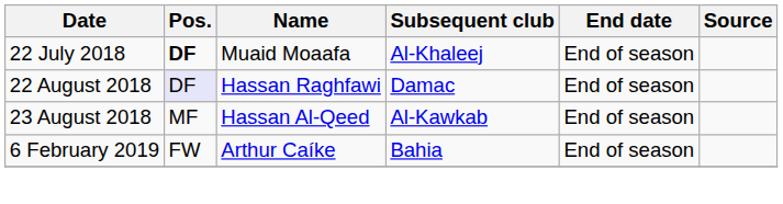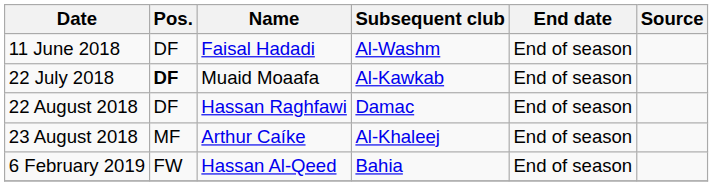+ row: 11 June 2018 | DF | Faisal Hadadi | Al-Washm | End of season
22 July 2018 | Subsequent club: Al-Khaleej -> Al-Kawkab
22 August 2018 | Pos.: lavender background -> no background
23 August 2018 | Name: Hassan Al-Qeed -> Arthur Caíke
23 August 2018 | Subsequent club: Al-Kawkab -> Al-Khaleej
6 February 2019 | Name: Arthur Caíke -> Hassan Al-Qeed
